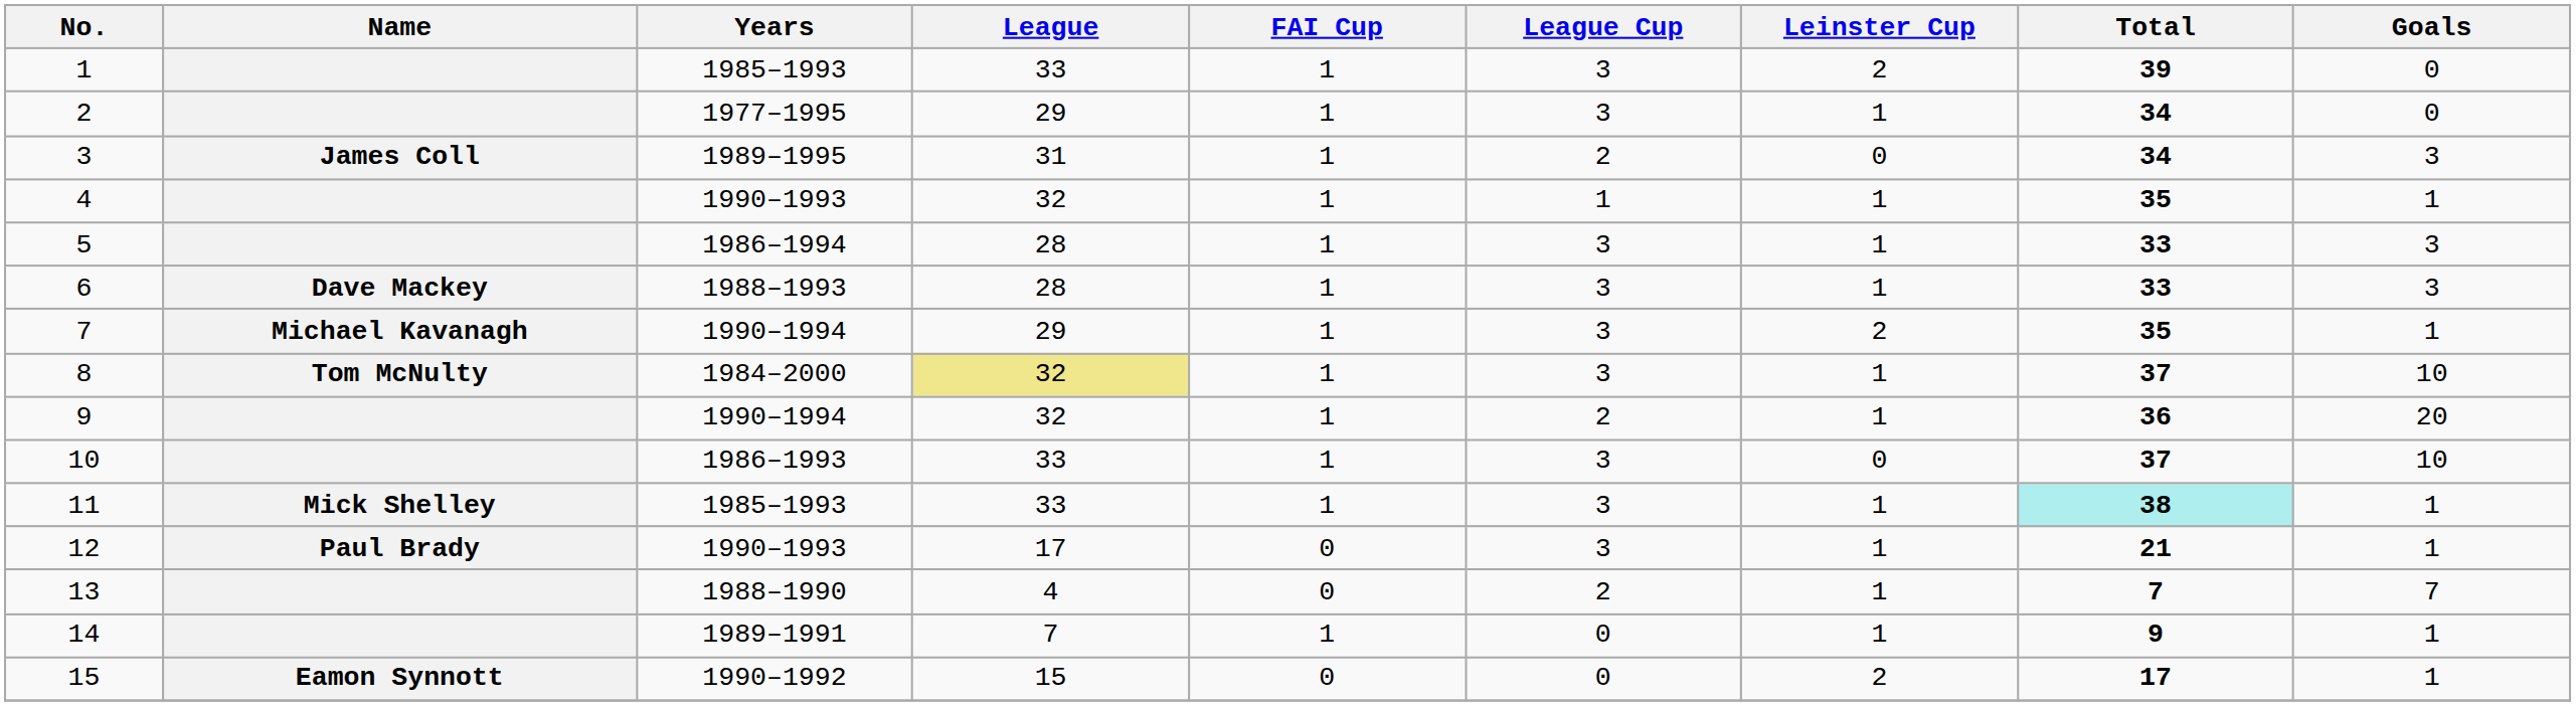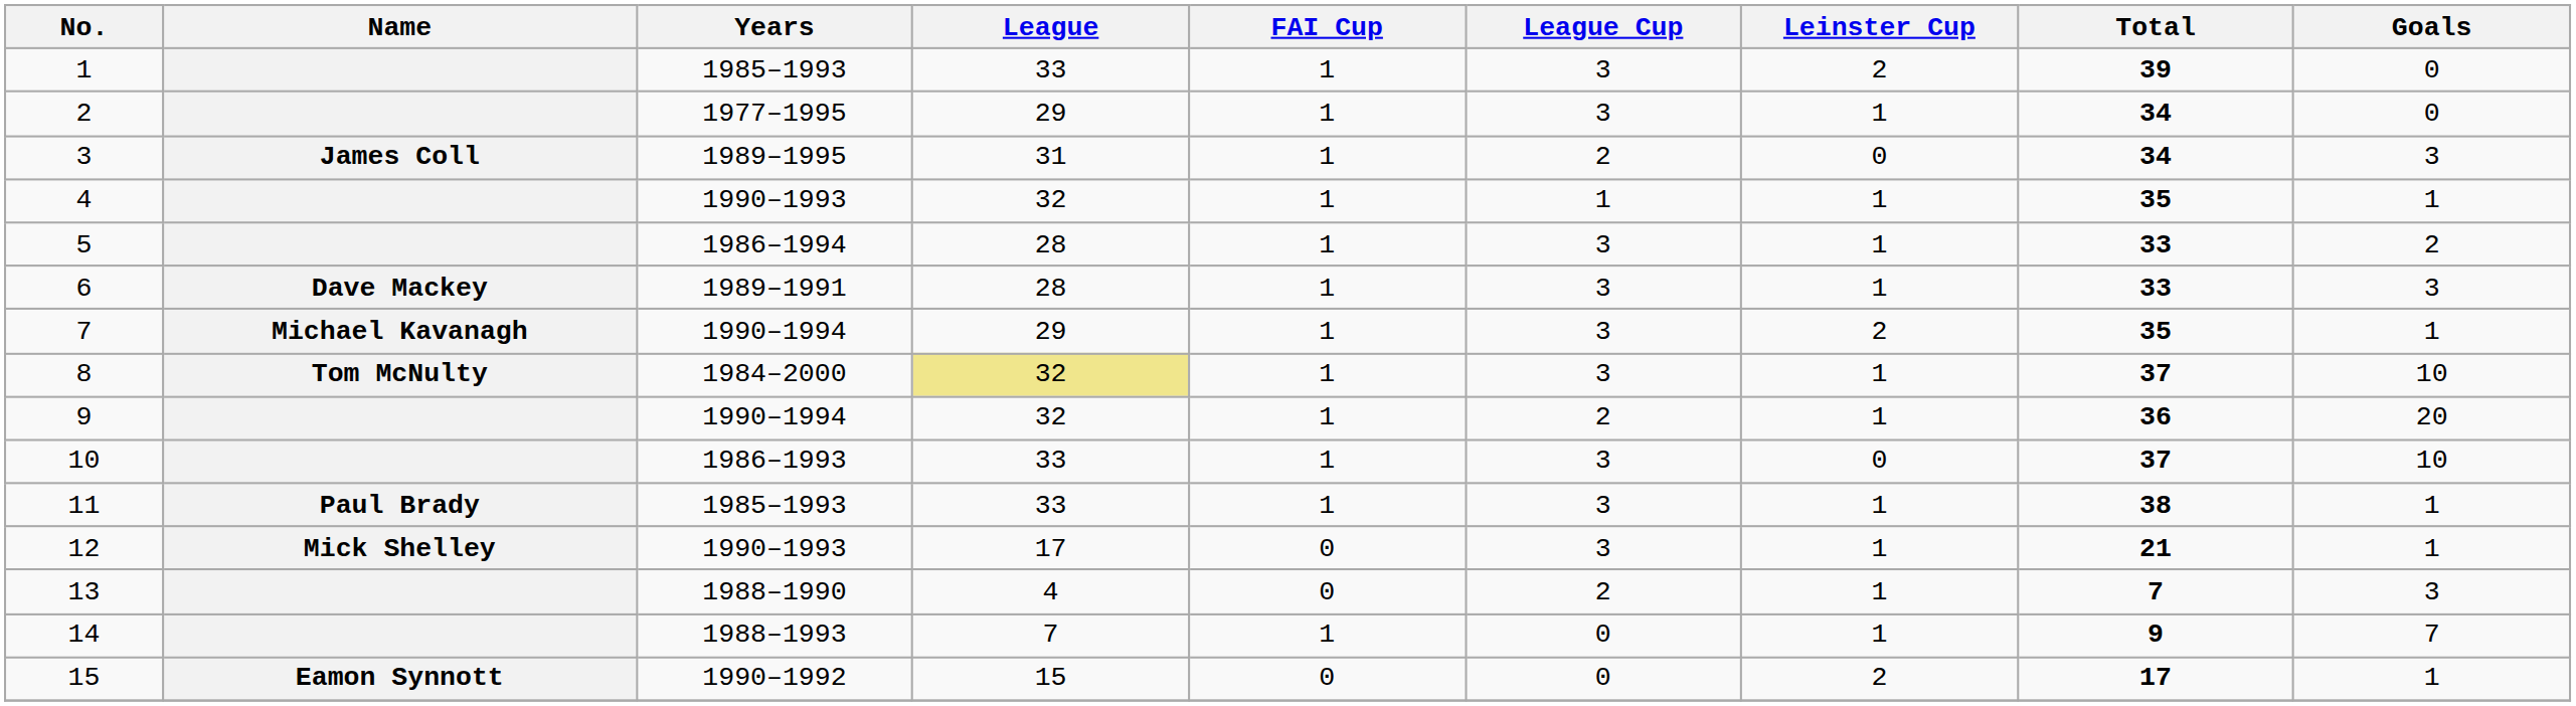5 | Goals: 3 -> 2
6 | Years: 1988–1993 -> 1989–1991
11 | Name: Mick Shelley -> Paul Brady
11 | Total: paleturquoise background -> no background
12 | Name: Paul Brady -> Mick Shelley
13 | Goals: 7 -> 3
14 | Years: 1989–1991 -> 1988–1993
14 | Goals: 1 -> 7
